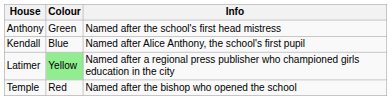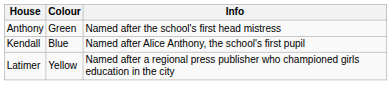Latimer | Colour: lightgreen background -> no background
- row: Temple | Red | Named after the bishop who opened the school
